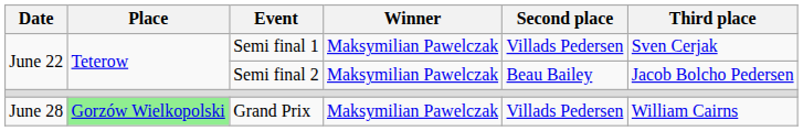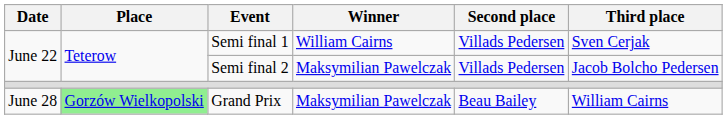Semi final 1 | Winner: Maksymilian Pawelczak -> William Cairns
Semi final 2 | Second place: Beau Bailey -> Villads Pedersen
Grand Prix | Second place: Villads Pedersen -> Beau Bailey
